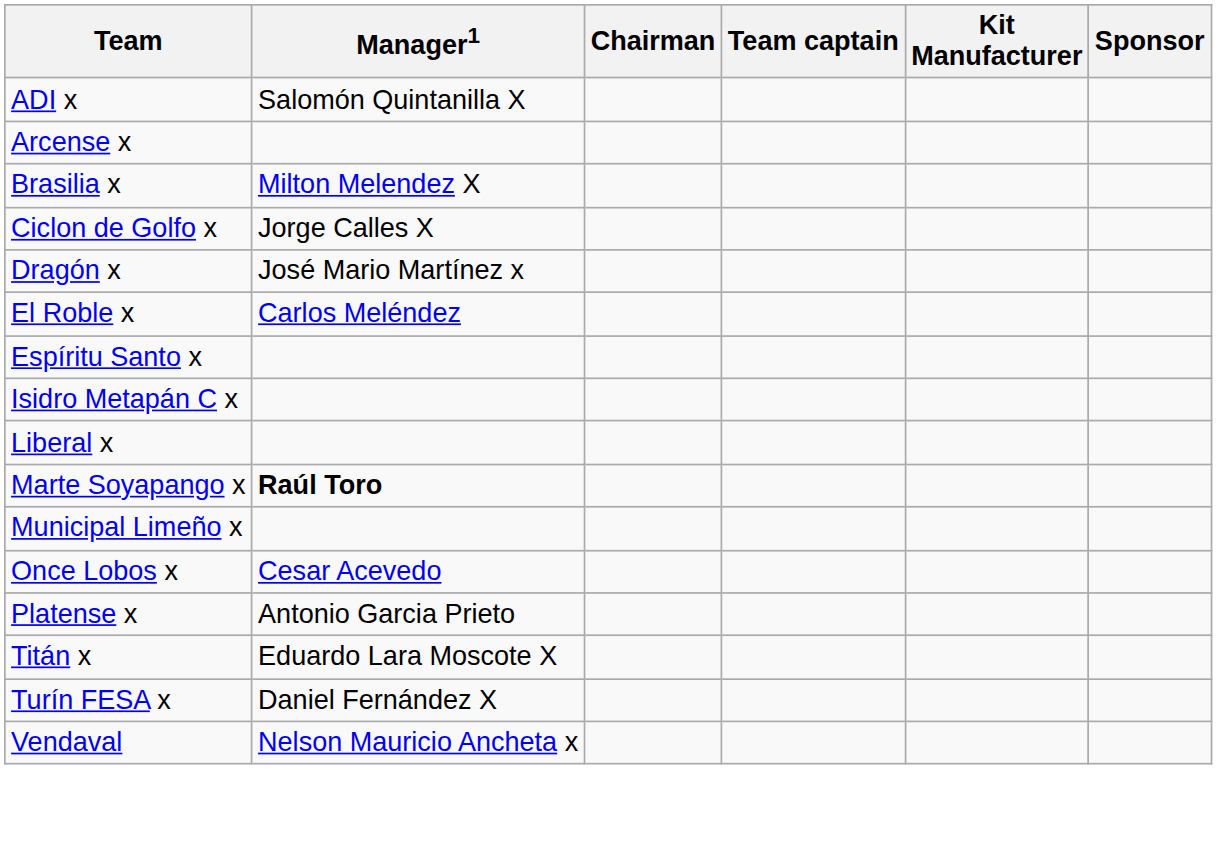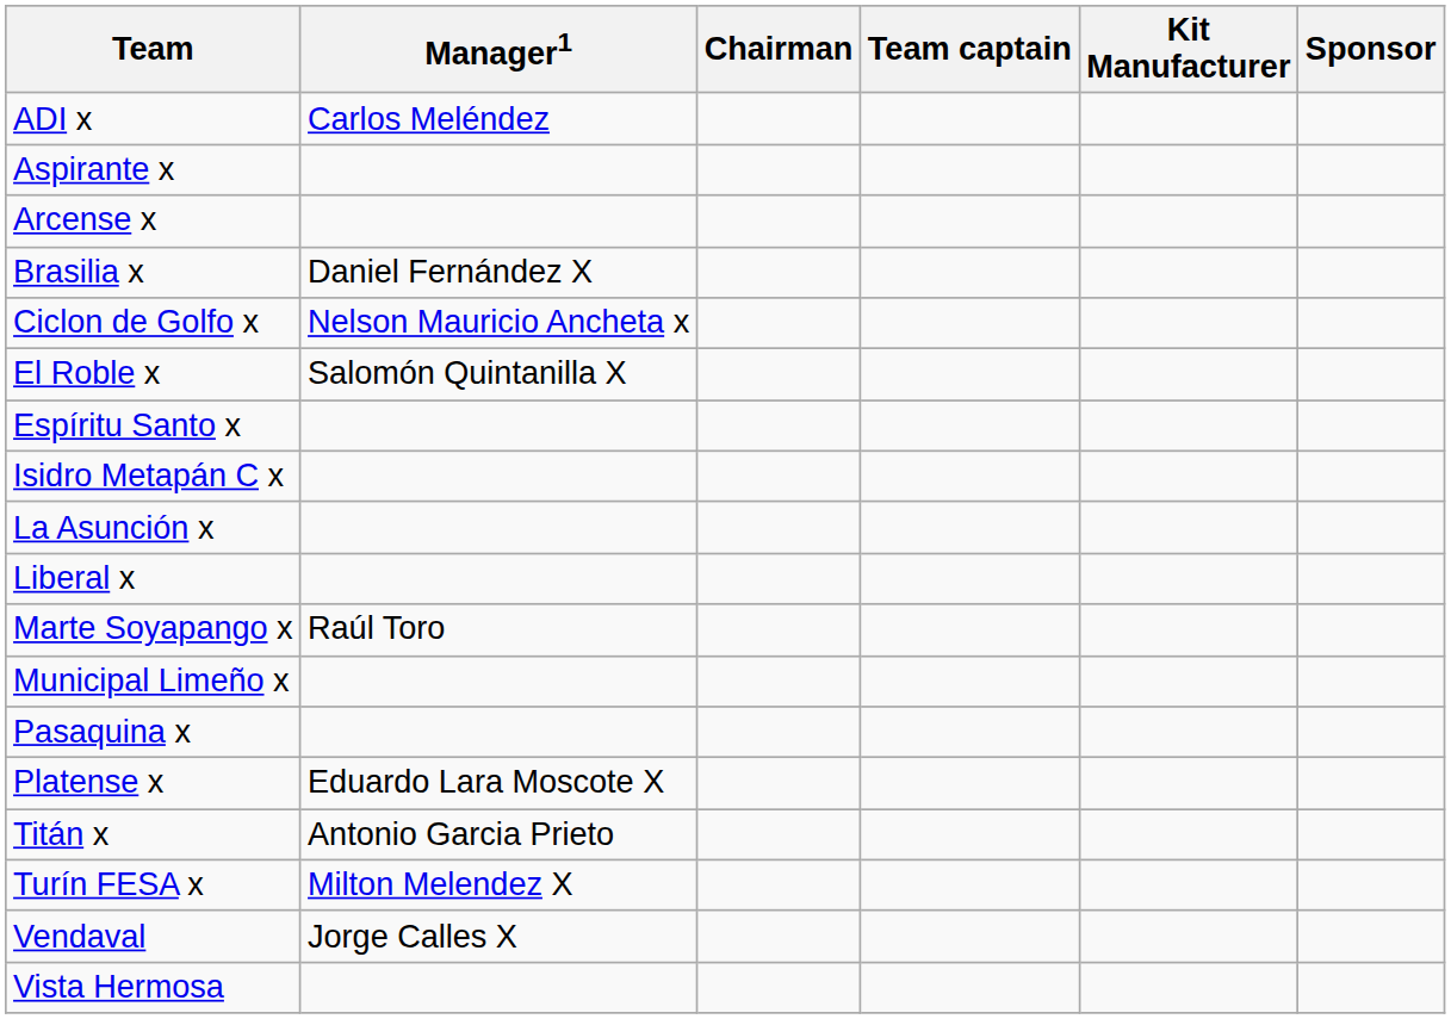ADI x | Manager1: Salomón Quintanilla X -> Carlos Meléndez
+ row: Aspirante x
Brasilia x | Manager1: Milton Melendez X -> Daniel Fernández X
Ciclon de Golfo x | Manager1: Jorge Calles X -> Nelson Mauricio Ancheta x
- row: Dragón x | José Mario Martínez x
El Roble x | Manager1: Carlos Meléndez -> Salomón Quintanilla X
+ row: La Asunción x
Marte Soyapango x | Manager1: bold -> normal
- row: Once Lobos x | Cesar Acevedo
+ row: Pasaquina x
Platense x | Manager1: Antonio Garcia Prieto -> Eduardo Lara Moscote X
Titán x | Manager1: Eduardo Lara Moscote X -> Antonio Garcia Prieto
Turín FESA x | Manager1: Daniel Fernández X -> Milton Melendez X
Vendaval | Manager1: Nelson Mauricio Ancheta x -> Jorge Calles X
+ row: Vista Hermosa
